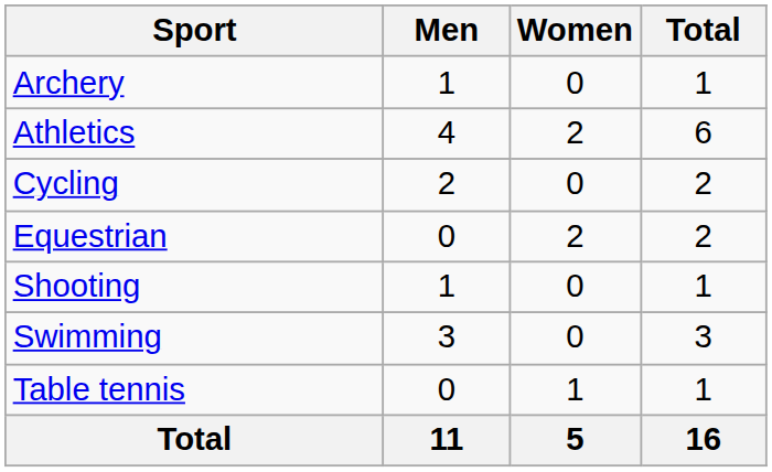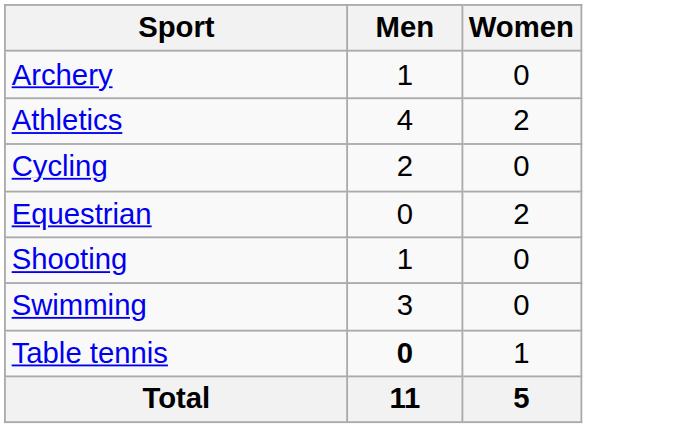- column: Total | 1 | 6 | 2 | 2 | 1 | 3 | 1 | 16
Table tennis | Men: normal -> bold
